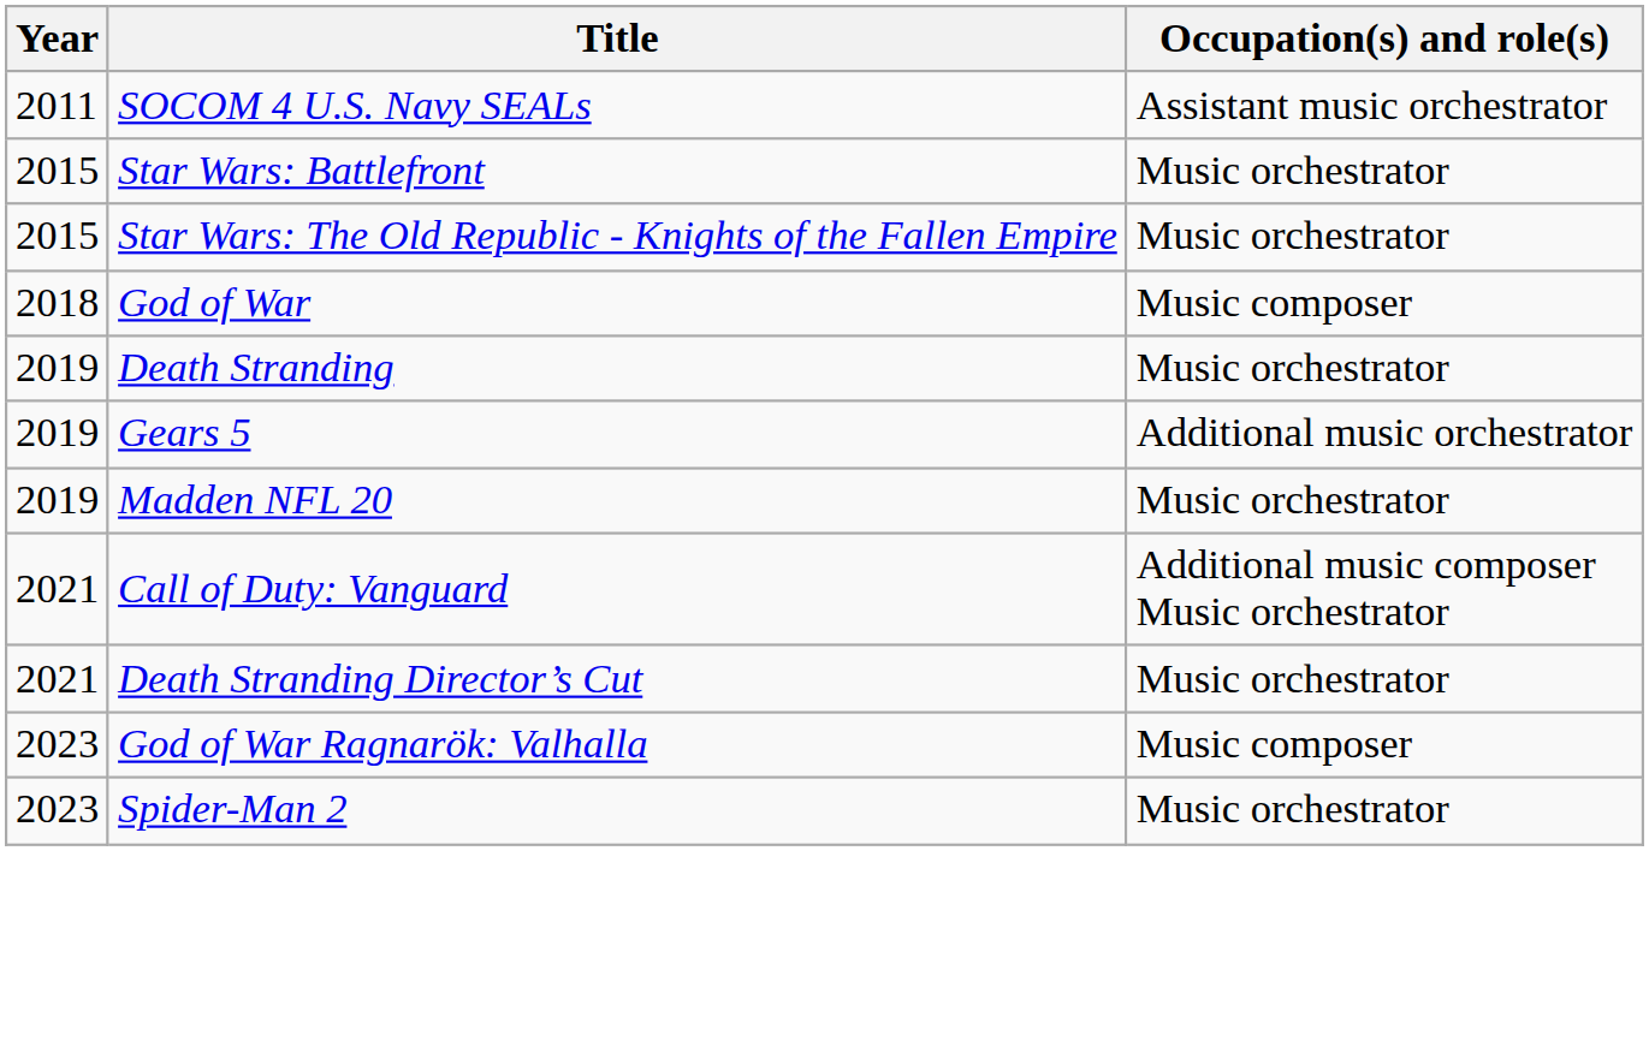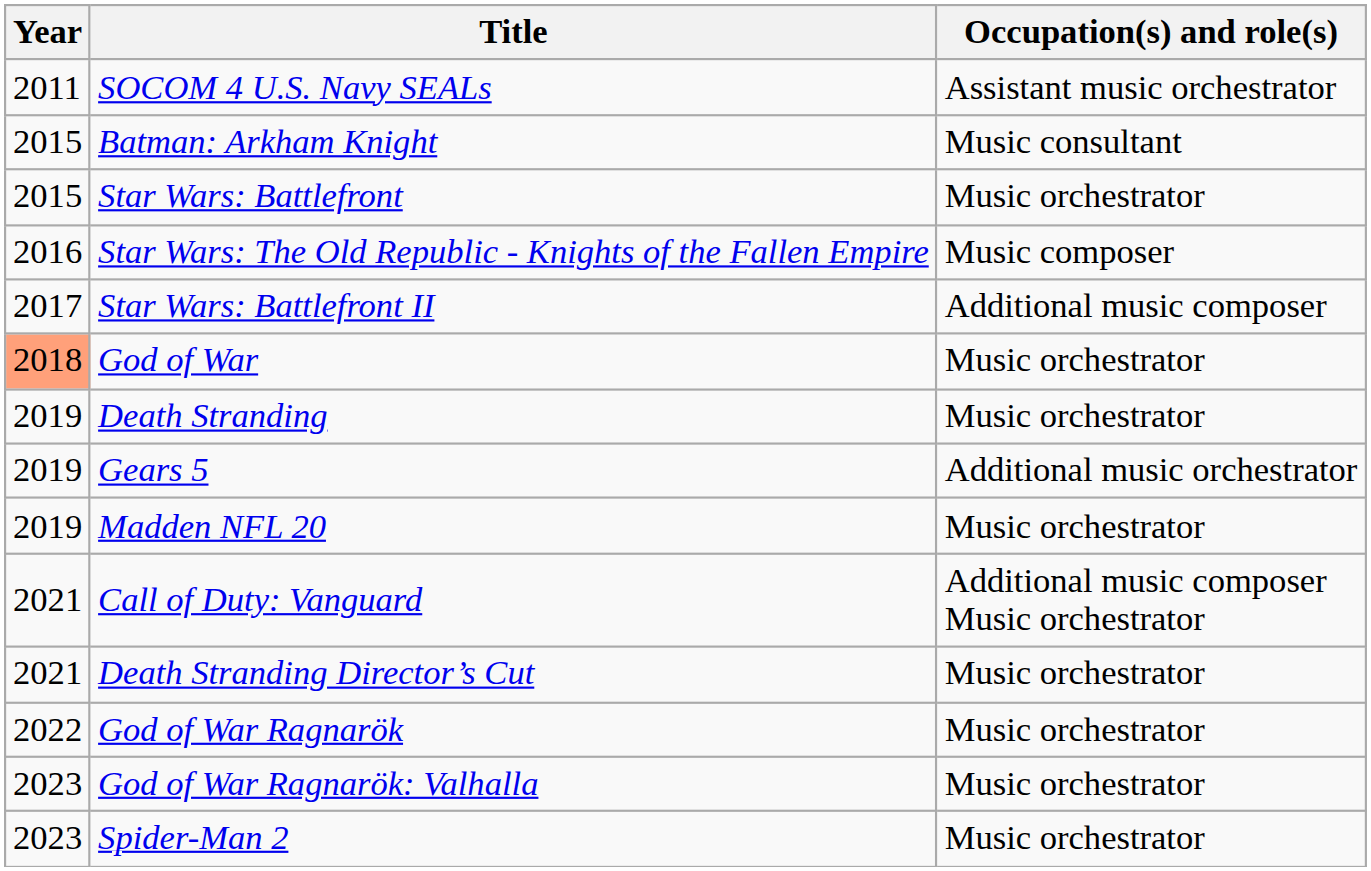+ row: 2015 | Batman: Arkham Knight | Music consultant
Star Wars: The Old Republic - Knights of the Fallen Empire | Year: 2015 -> 2016
Star Wars: The Old Republic - Knights of the Fallen Empire | Occupation(s) and role(s): Music orchestrator -> Music composer
+ row: 2017 | Star Wars: Battlefront II | Additional music composer
God of War | Year: no background -> lightsalmon background
God of War | Occupation(s) and role(s): Music composer -> Music orchestrator
+ row: 2022 | God of War Ragnarök | Music orchestrator
God of War Ragnarök: Valhalla | Occupation(s) and role(s): Music composer -> Music orchestrator
